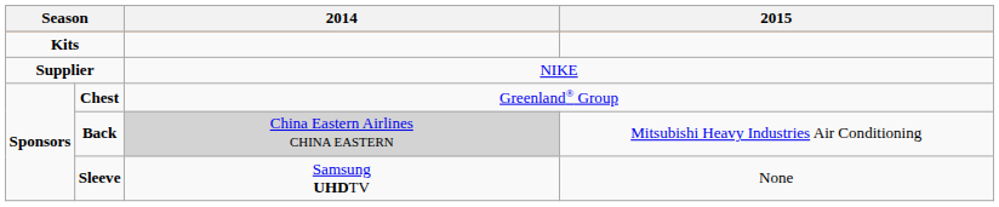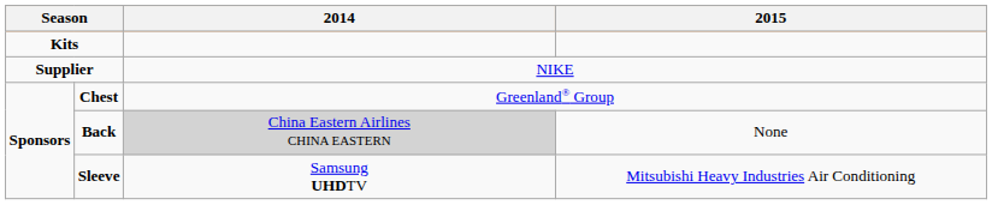Back | 2015: Mitsubishi Heavy Industries Air Conditioning -> None
Sleeve | 2015: None -> Mitsubishi Heavy Industries Air Conditioning
